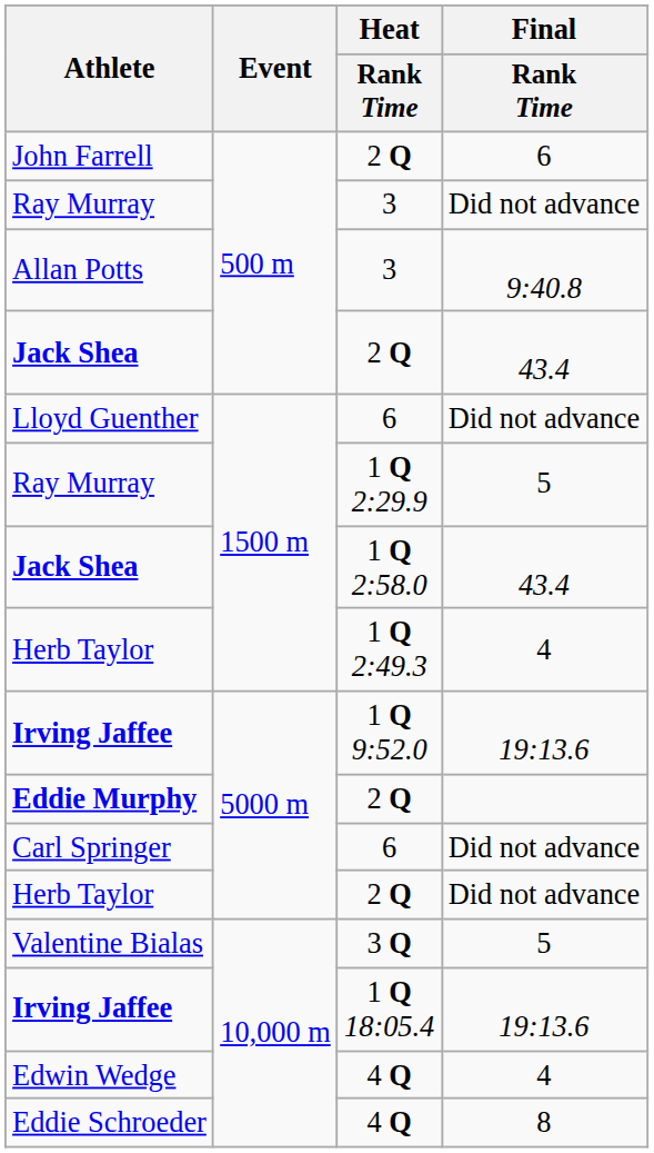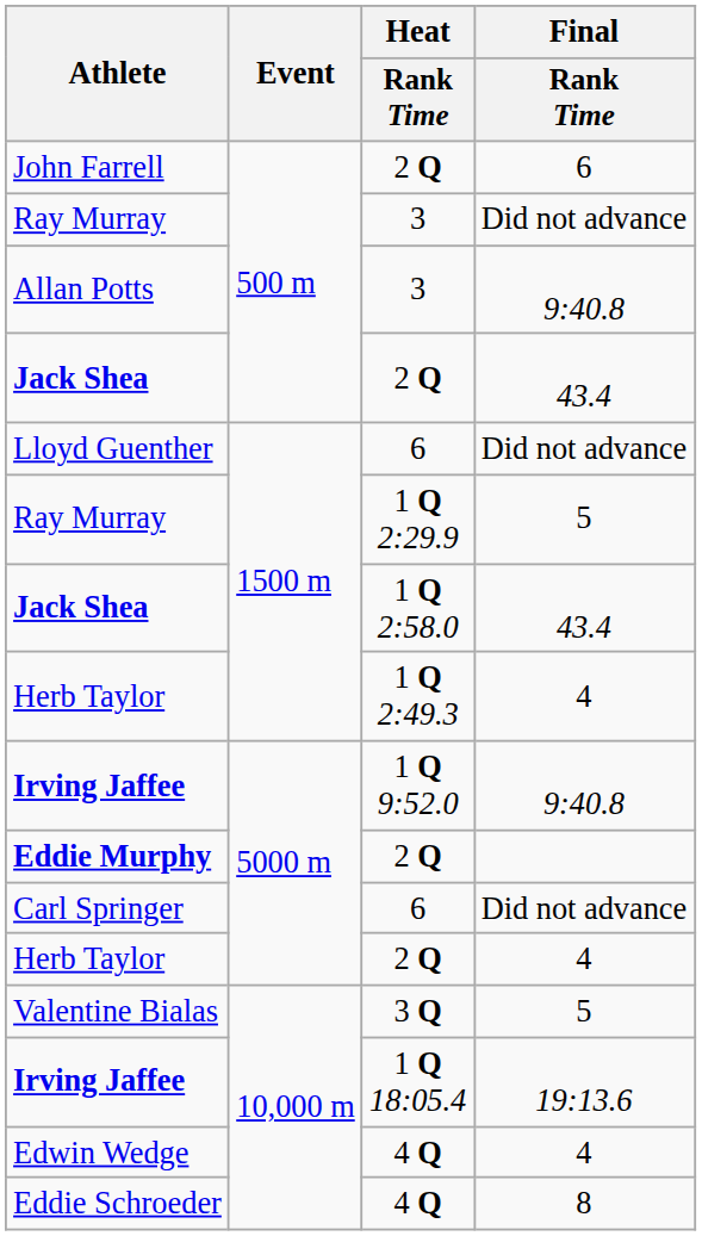Irving Jaffee / 1 Q 9:52.0 | Final / Rank Time: 19:13.6 -> 9:40.8
Herb Taylor / 2 Q | Final / Rank Time: Did not advance -> 4
